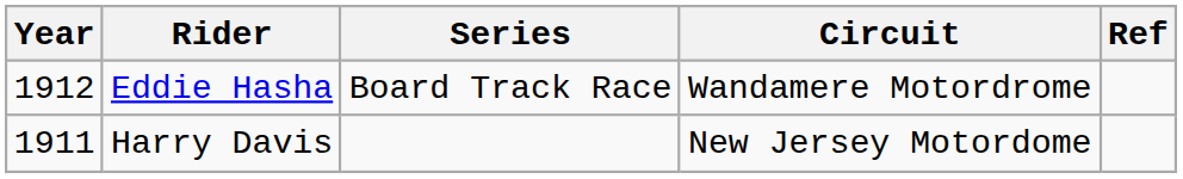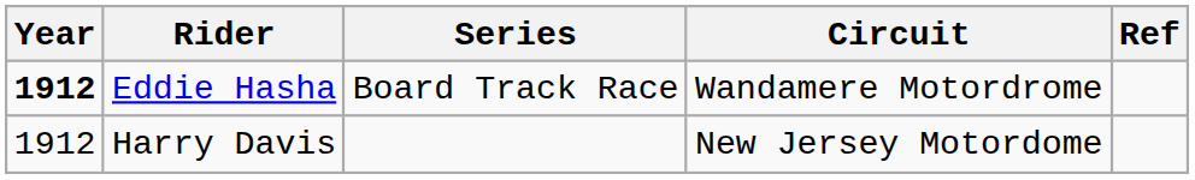Eddie Hasha | Year: normal -> bold
Harry Davis | Year: 1911 -> 1912
